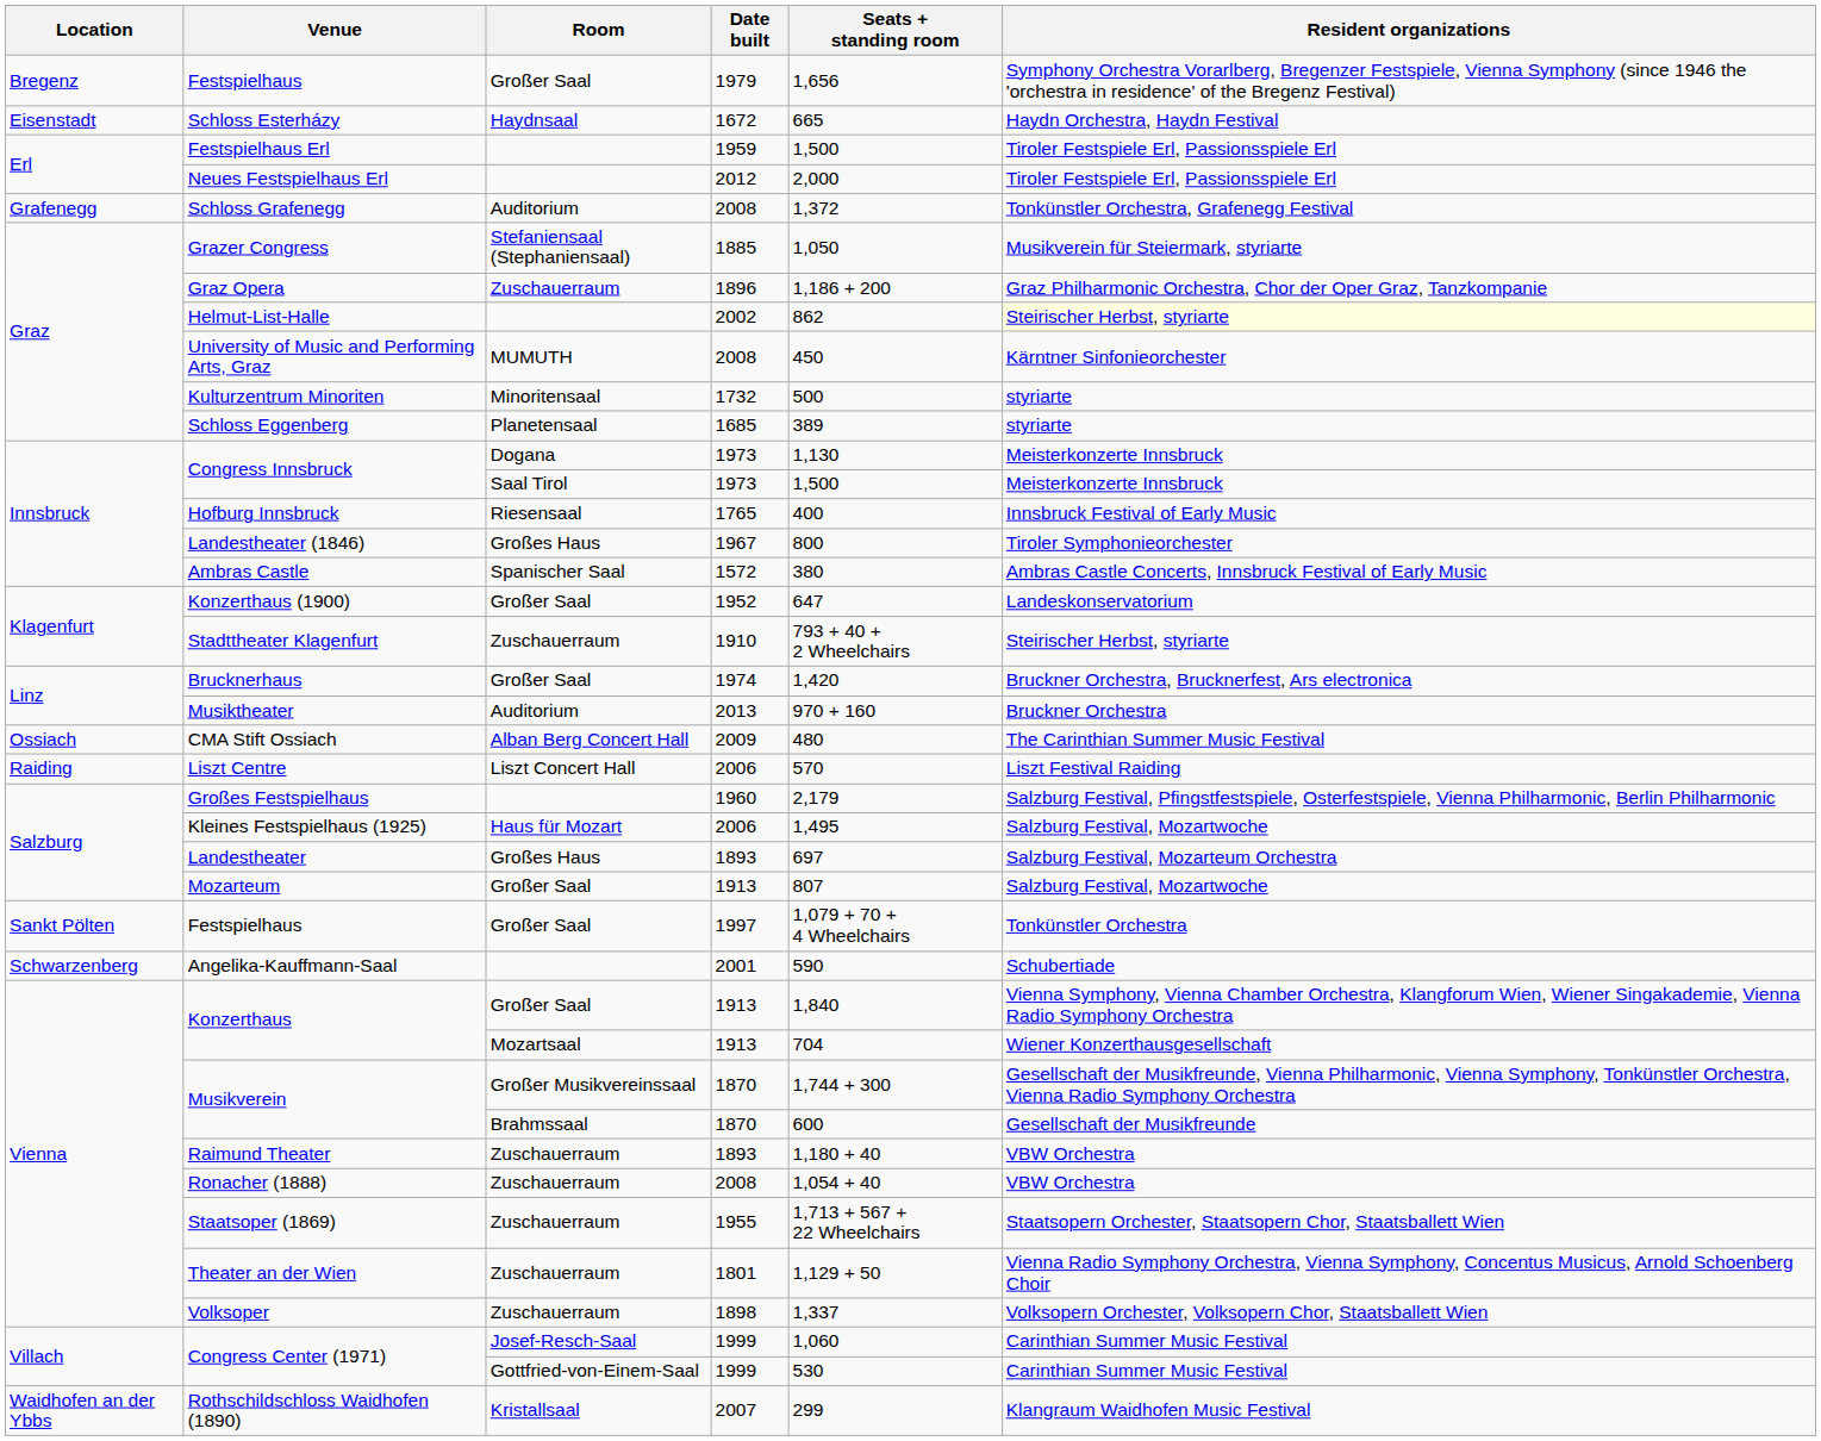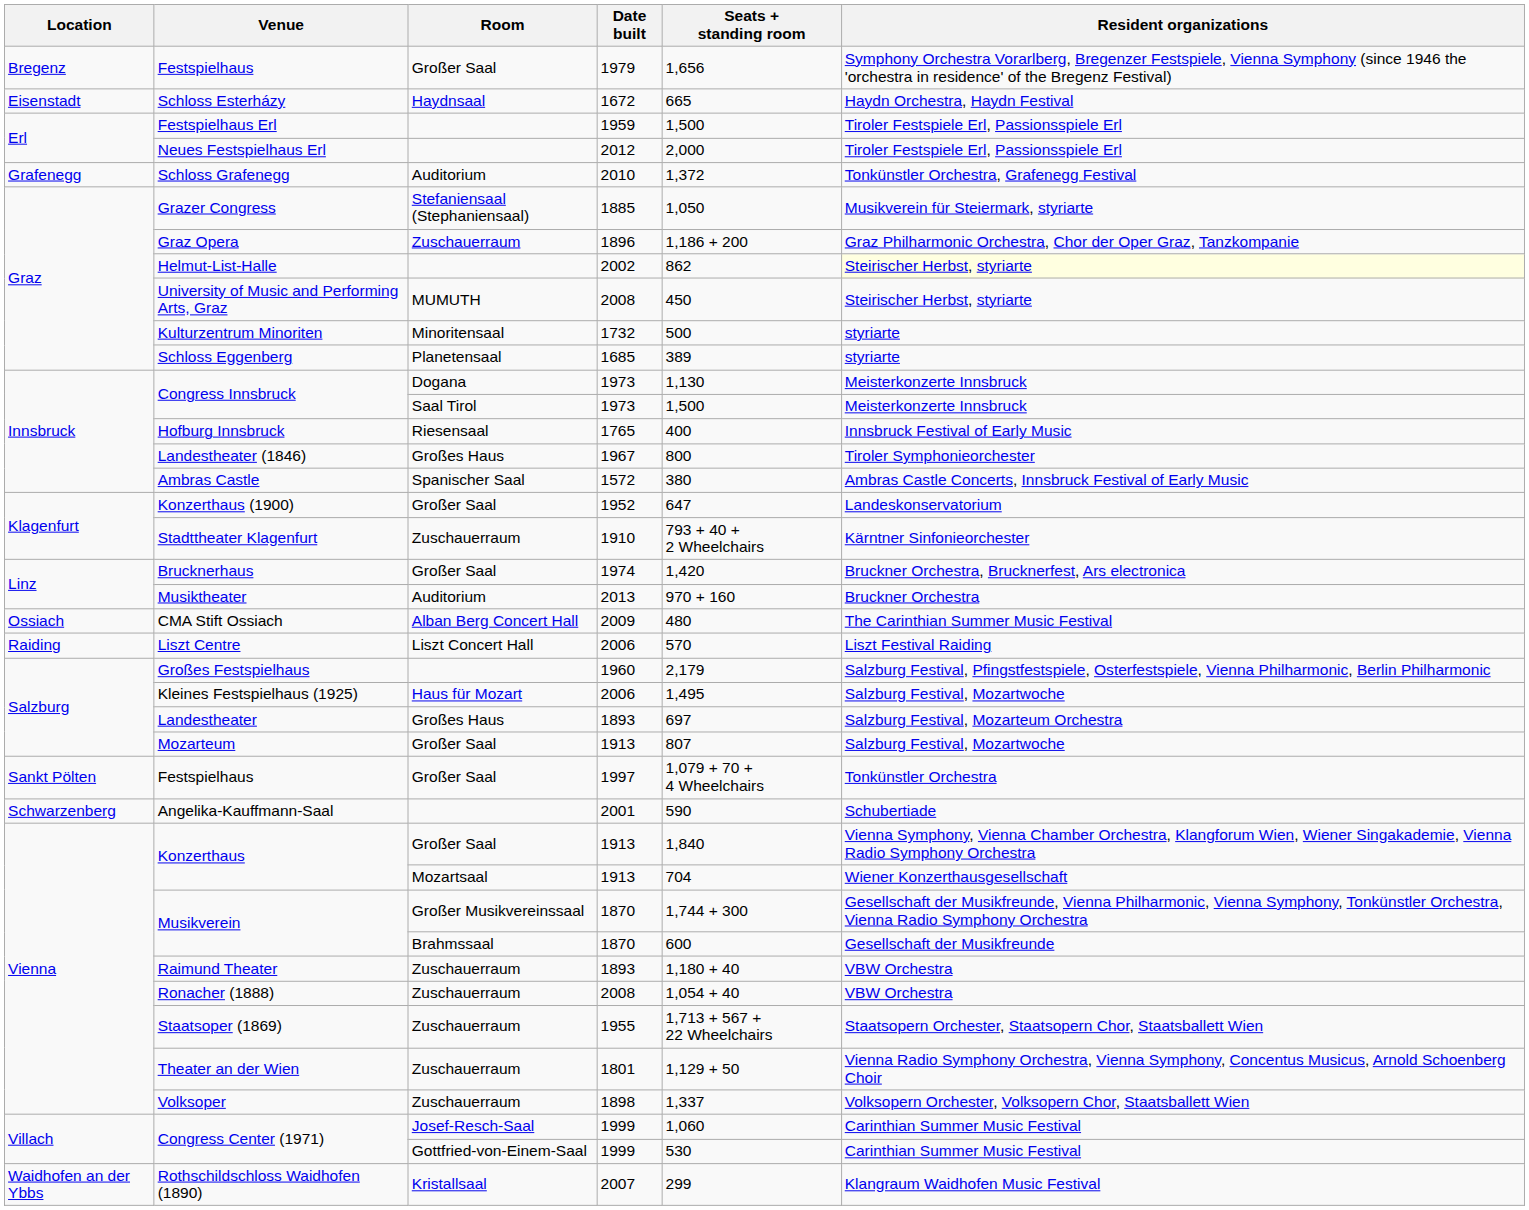Schloss Grafenegg | Date built: 2008 -> 2010
University of Music and Performing Arts, Graz | Resident organizations: Kärntner Sinfonieorchester -> Steirischer Herbst, styriarte
Stadttheater Klagenfurt | Resident organizations: Steirischer Herbst, styriarte -> Kärntner Sinfonieorchester
